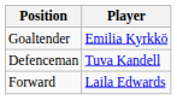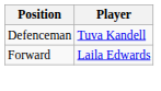- row: Goaltender | Emilia Kyrkkö
